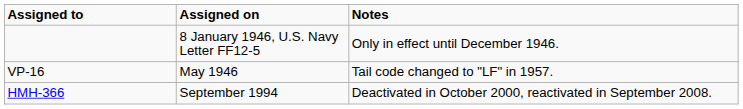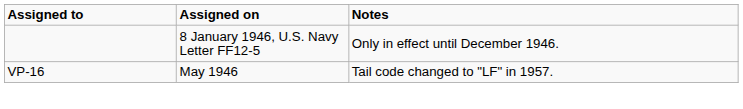- row: HMH-366 | September 1994 | Deactivated in October 2000, reactivated in September 2008.
